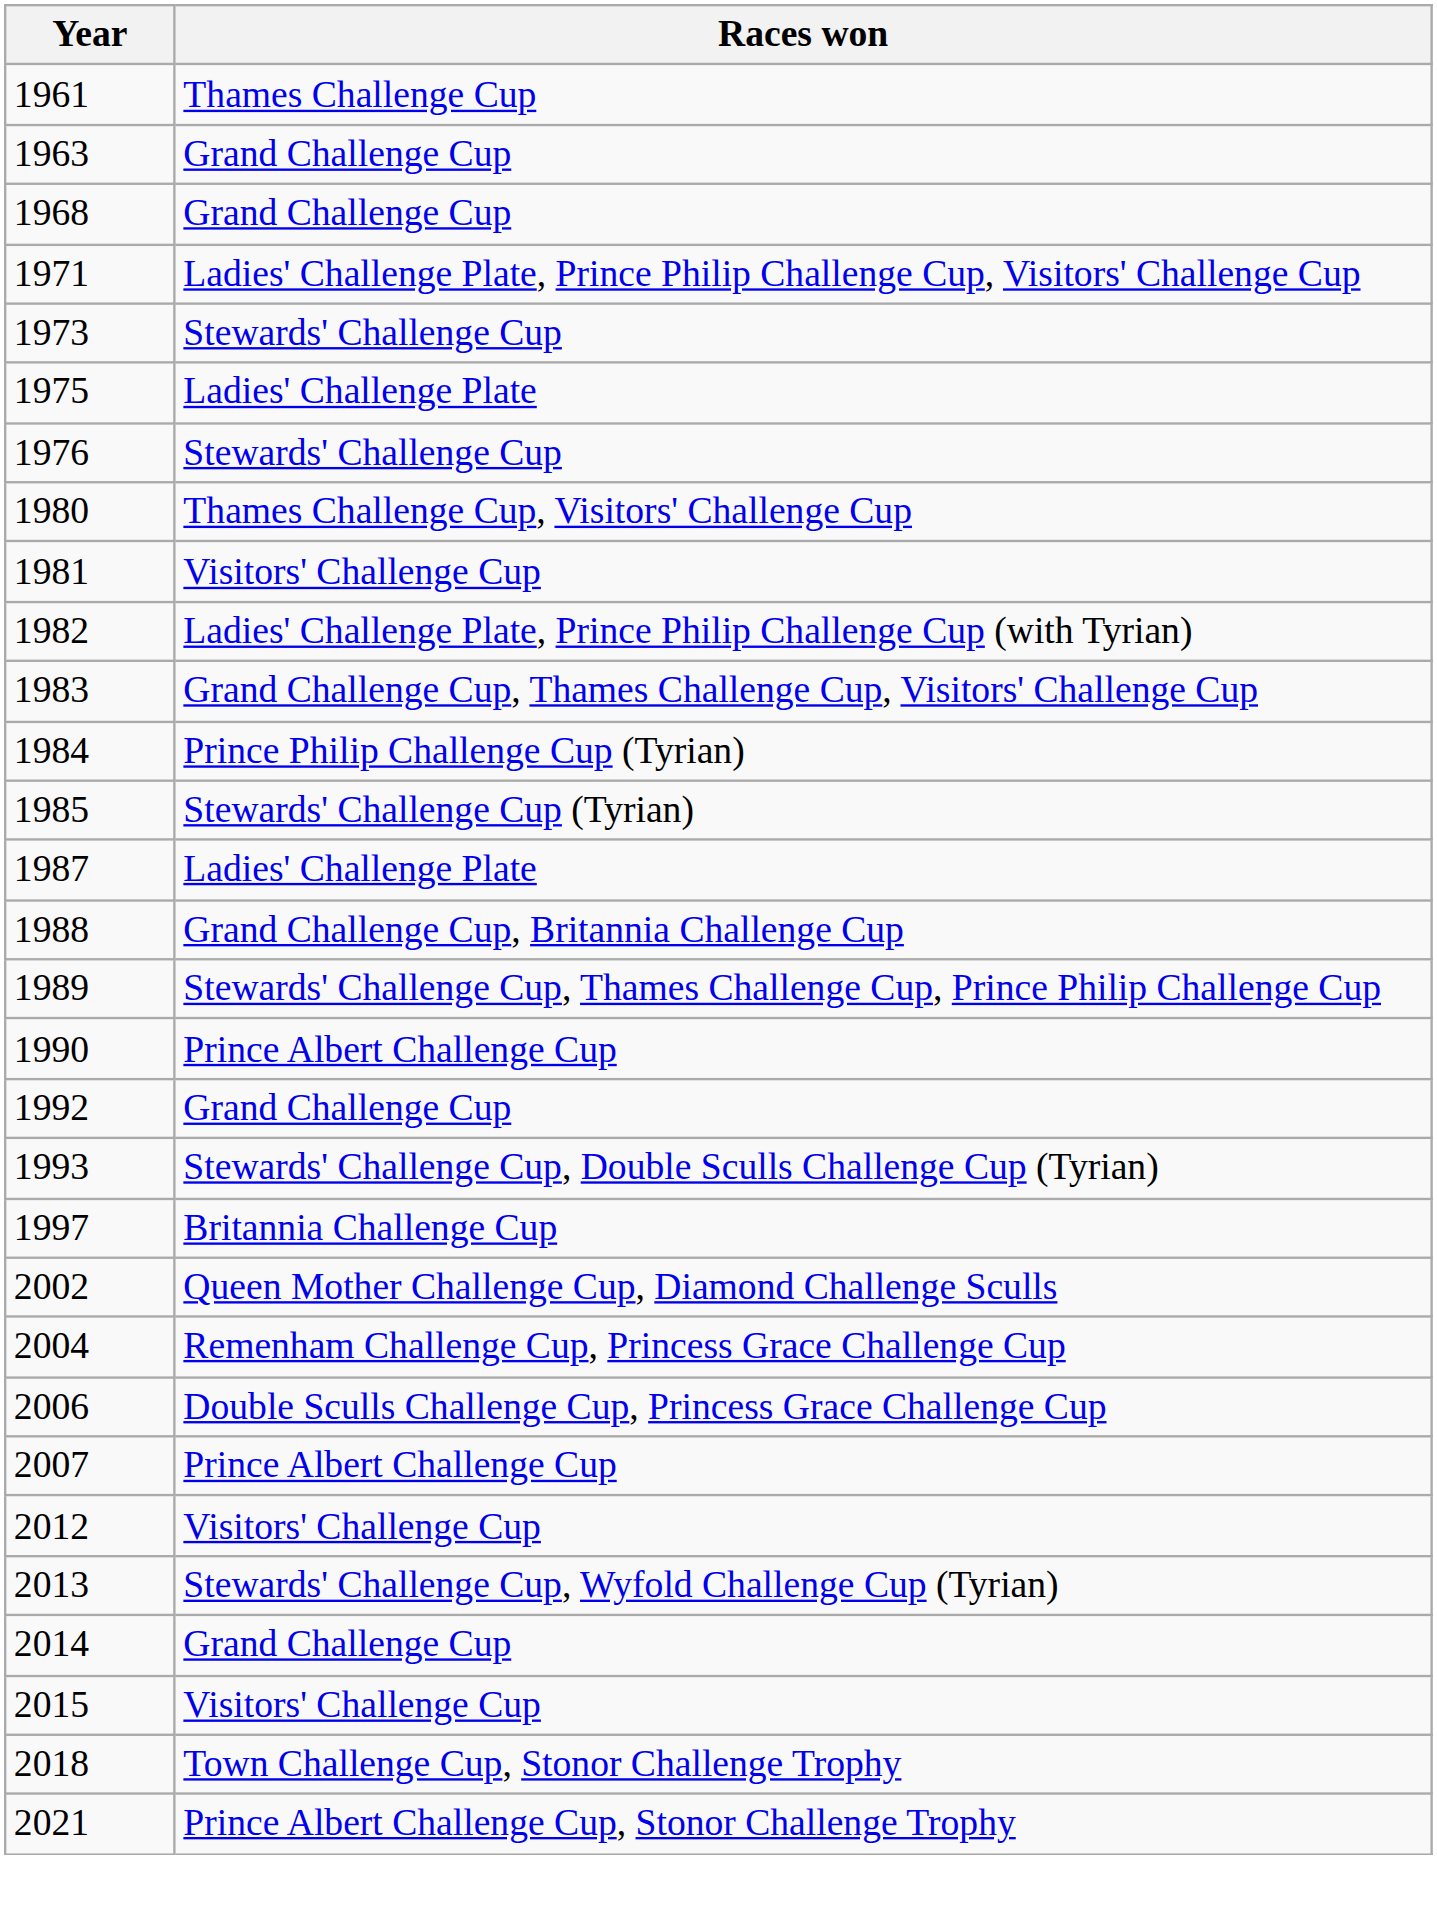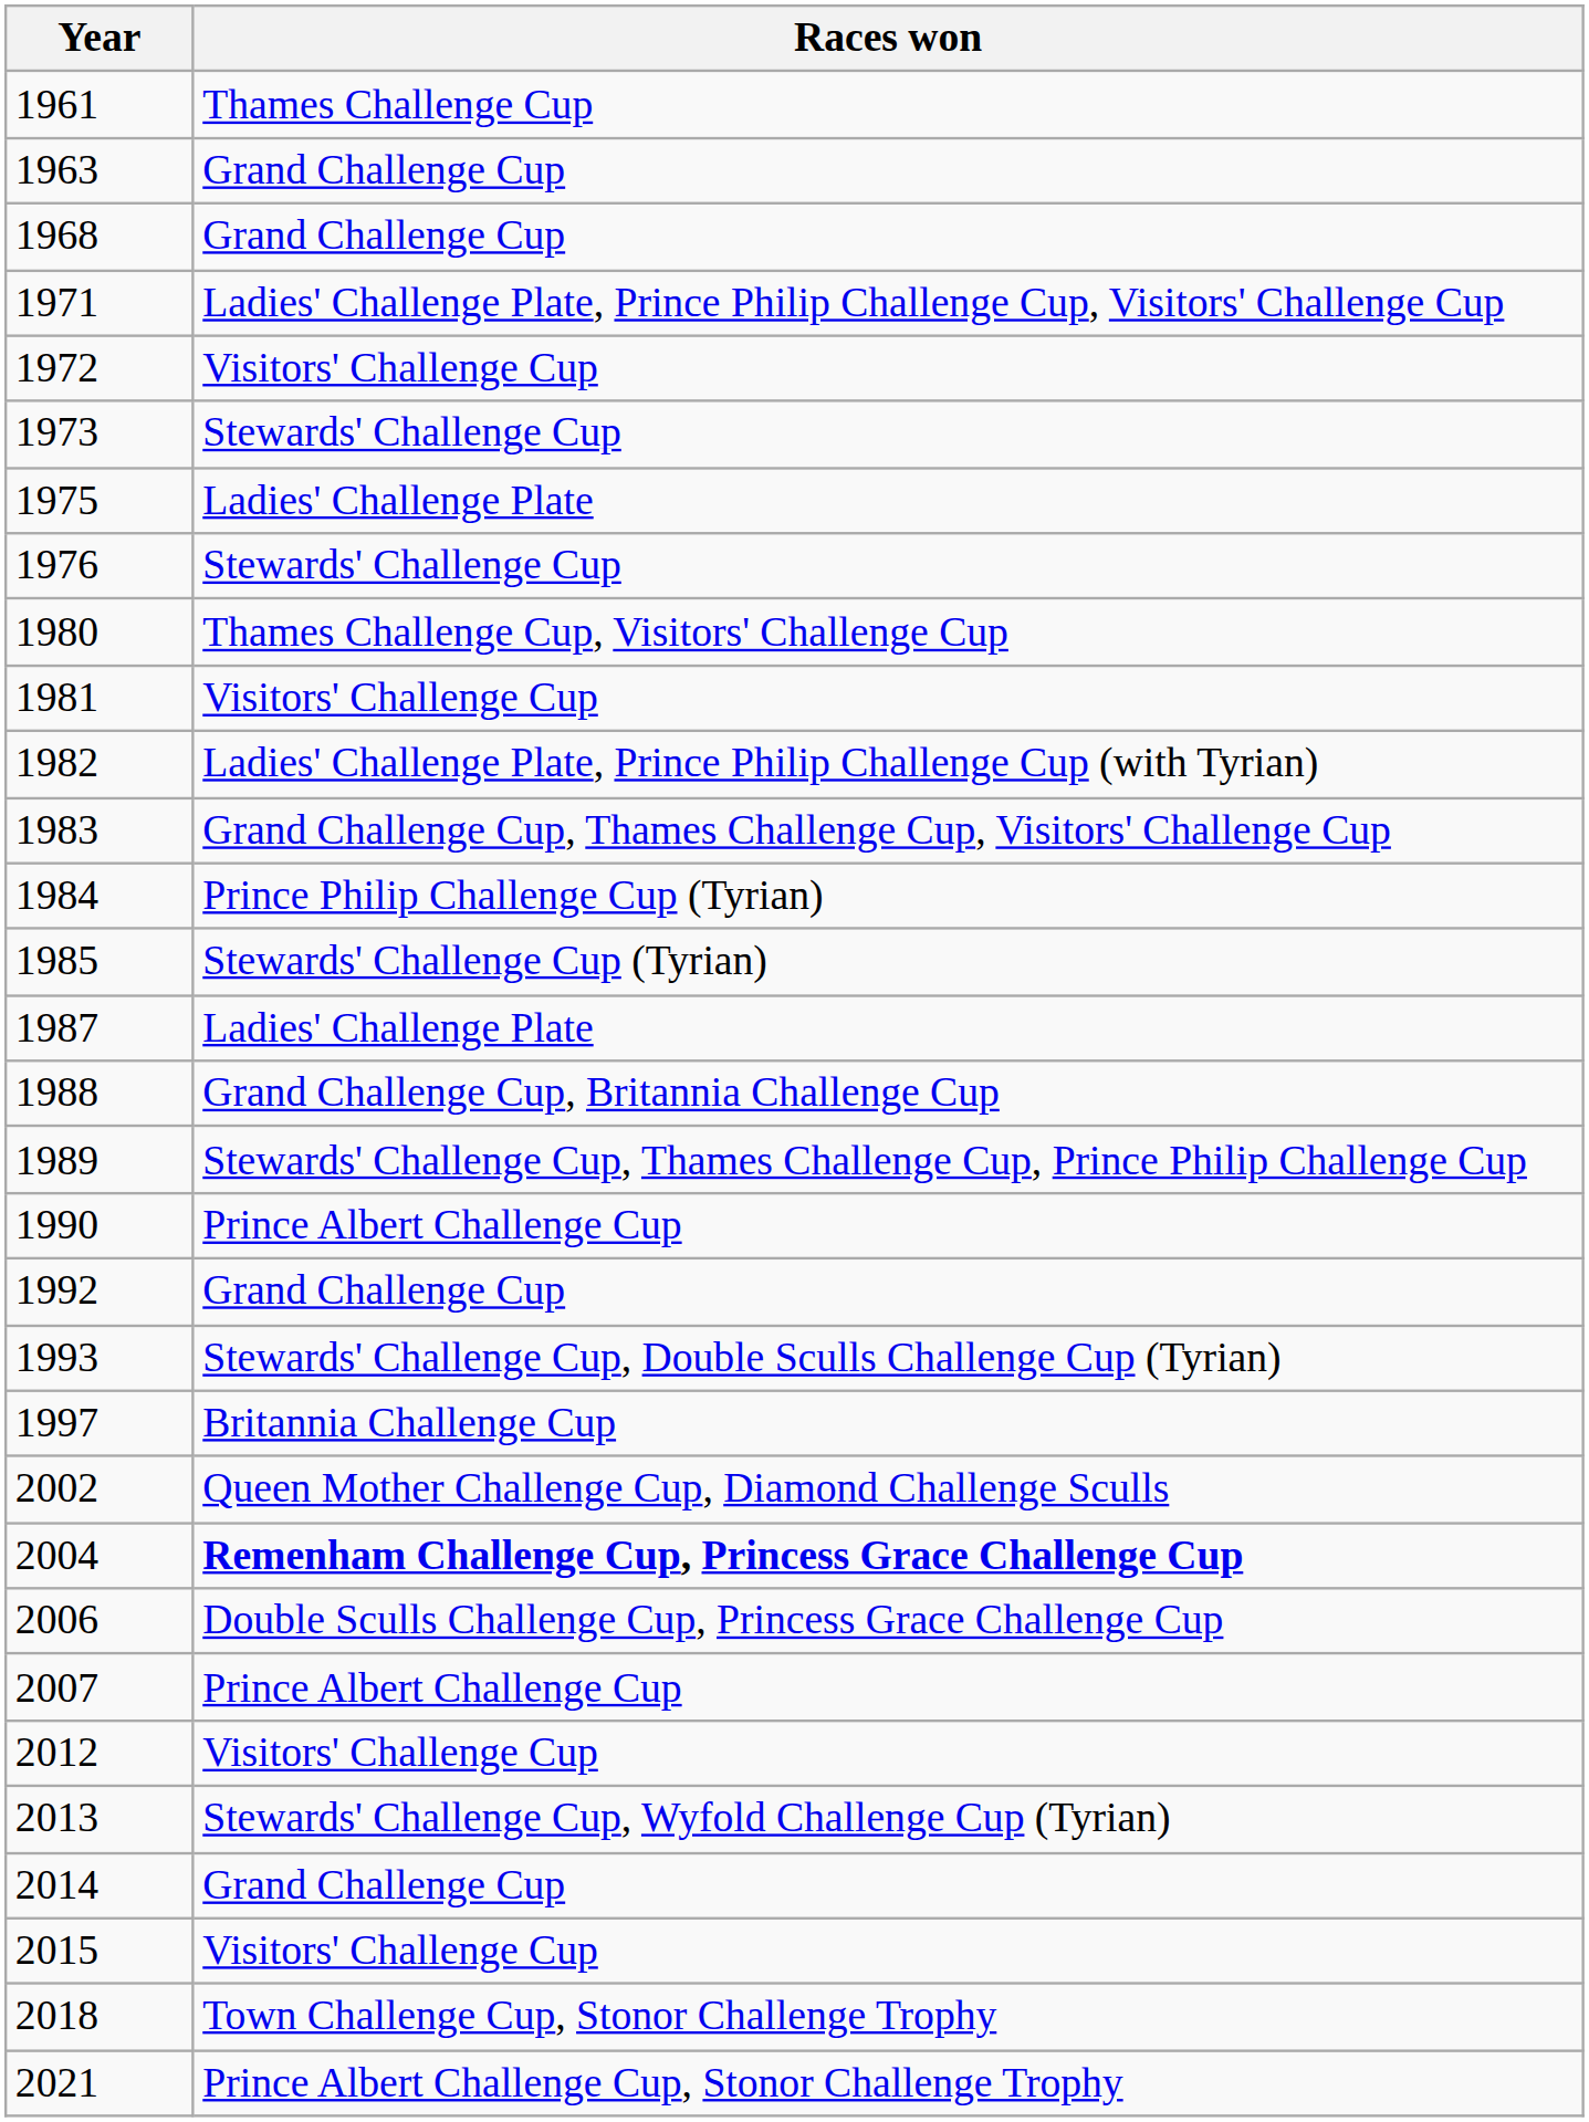+ row: 1972 | Visitors' Challenge Cup
2004 | Races won: normal -> bold
